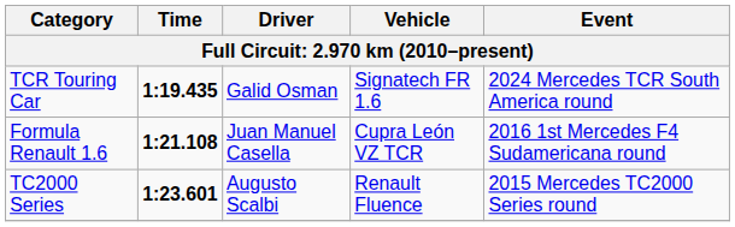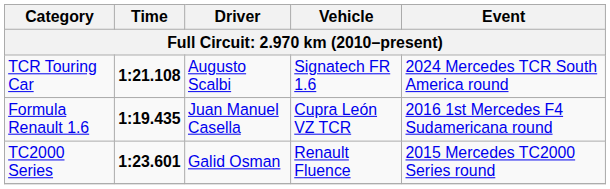TCR Touring Car | Time: 1:19.435 -> 1:21.108
TCR Touring Car | Driver: Galid Osman -> Augusto Scalbi
Formula Renault 1.6 | Time: 1:21.108 -> 1:19.435
TC2000 Series | Driver: Augusto Scalbi -> Galid Osman
